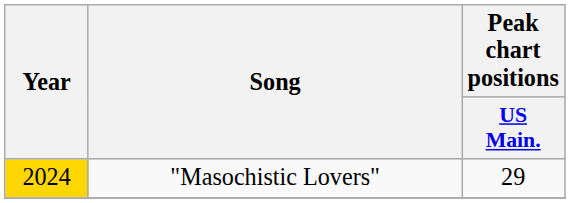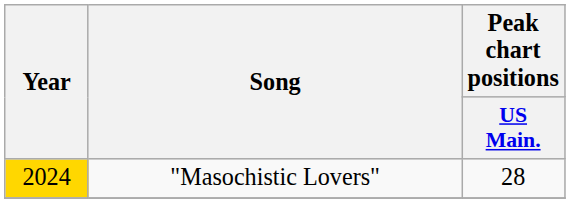"Masochistic Lovers" | Peak chart positions / US Main.: 29 -> 28
